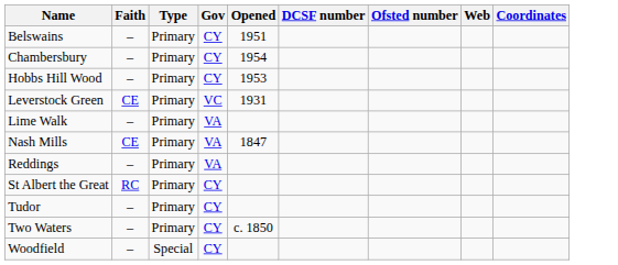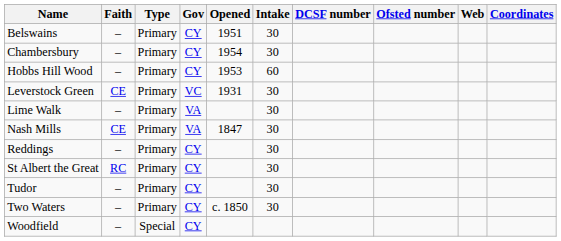+ column: Intake | 30 | 30 | 60 | 30 | 30 | 30 | 30 | 30 | 30 | 30
Reddings | Gov: VA -> CY
